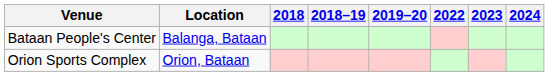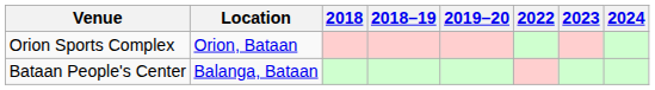rows swapped: Bataan People's Center <-> Orion Sports Complex
